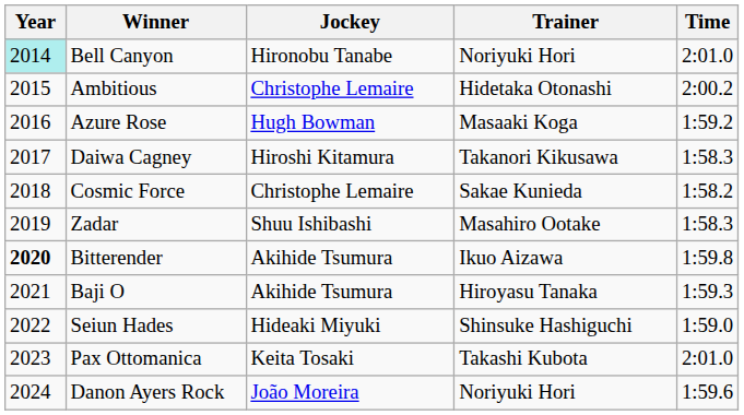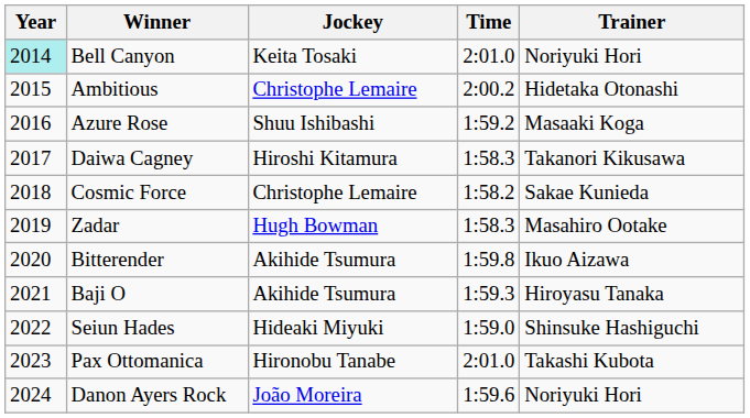columns swapped: Trainer <-> Time
Bell Canyon | Jockey: Hironobu Tanabe -> Keita Tosaki
Azure Rose | Jockey: Hugh Bowman -> Shuu Ishibashi
Zadar | Jockey: Shuu Ishibashi -> Hugh Bowman
Bitterender | Year: bold -> normal
Pax Ottomanica | Jockey: Keita Tosaki -> Hironobu Tanabe
